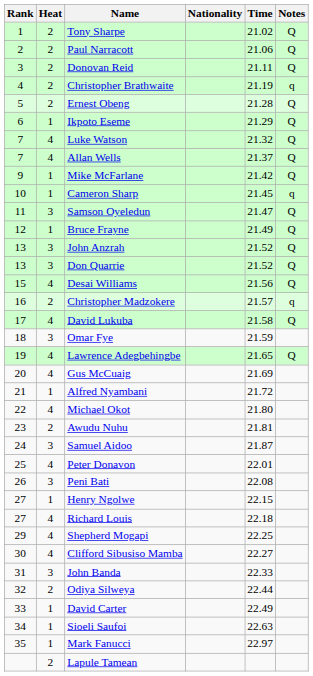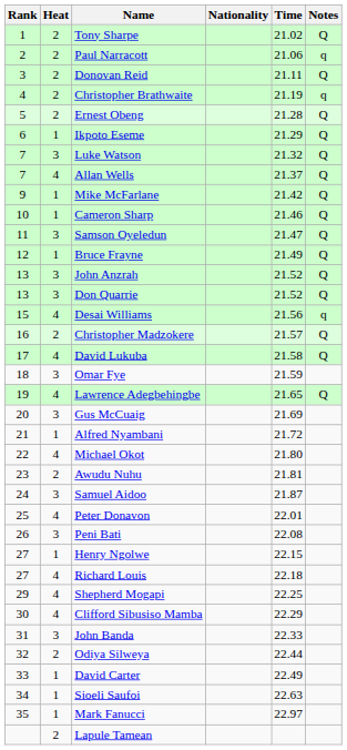Paul Narracott | Notes: Q -> q
Luke Watson | Heat: 4 -> 3
Cameron Sharp | Time: 21.45 -> 21.46
Cameron Sharp | Notes: q -> Q
Desai Williams | Notes: Q -> q
Christopher Madzokere | Notes: q -> Q
Gus McCuaig | Heat: 4 -> 3
Clifford Sibusiso Mamba | Time: 22.27 -> 22.29
